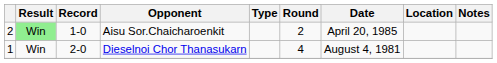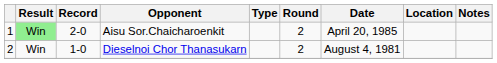Aisu Sor.Chaicharoenkit | column 1: 2 -> 1
Aisu Sor.Chaicharoenkit | Record: 1-0 -> 2-0
Dieselnoi Chor Thanasukarn | column 1: 1 -> 2
Dieselnoi Chor Thanasukarn | Record: 2-0 -> 1-0
Dieselnoi Chor Thanasukarn | Round: 4 -> 2
